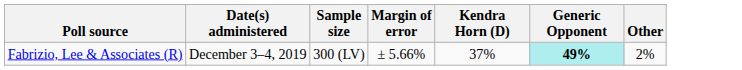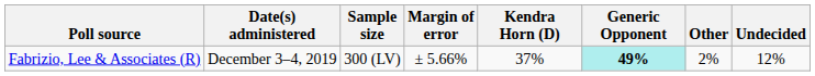+ column: Undecided | 12%
